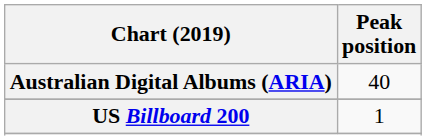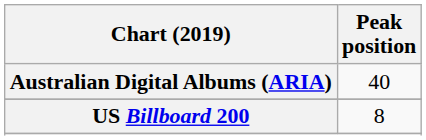US Billboard 200 | Peak position: 1 -> 8
